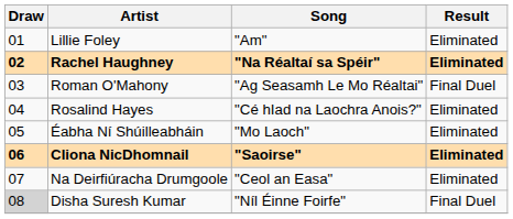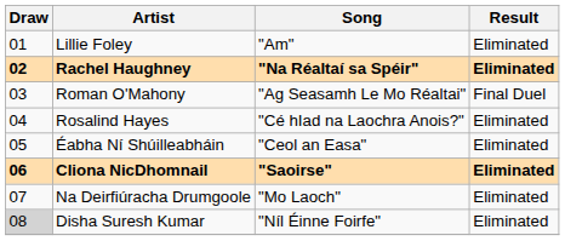Éabha Ní Shúilleabháin | Song: "Mo Laoch" -> "Ceol an Easa"
Na Deirfiúracha Drumgoole | Song: "Ceol an Easa" -> "Mo Laoch"
Disha Suresh Kumar | Result: Final Duel -> Eliminated
